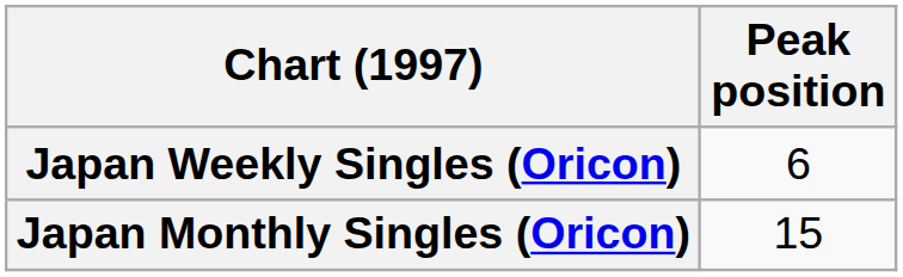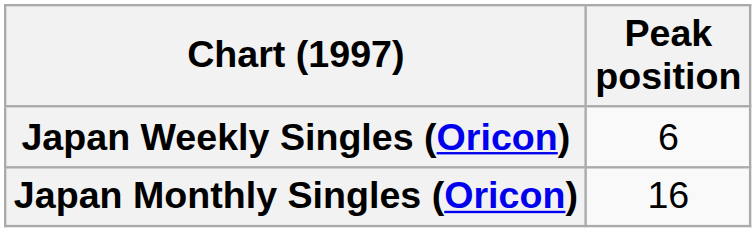Japan Monthly Singles (Oricon) | Peak position: 15 -> 16
